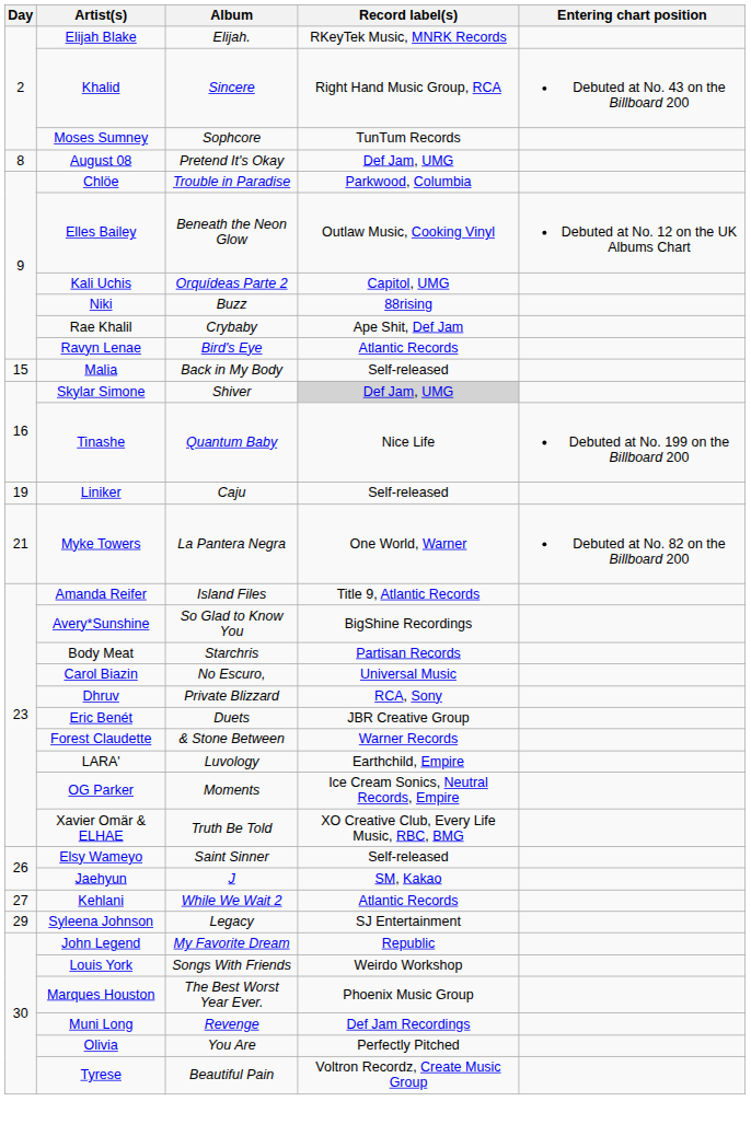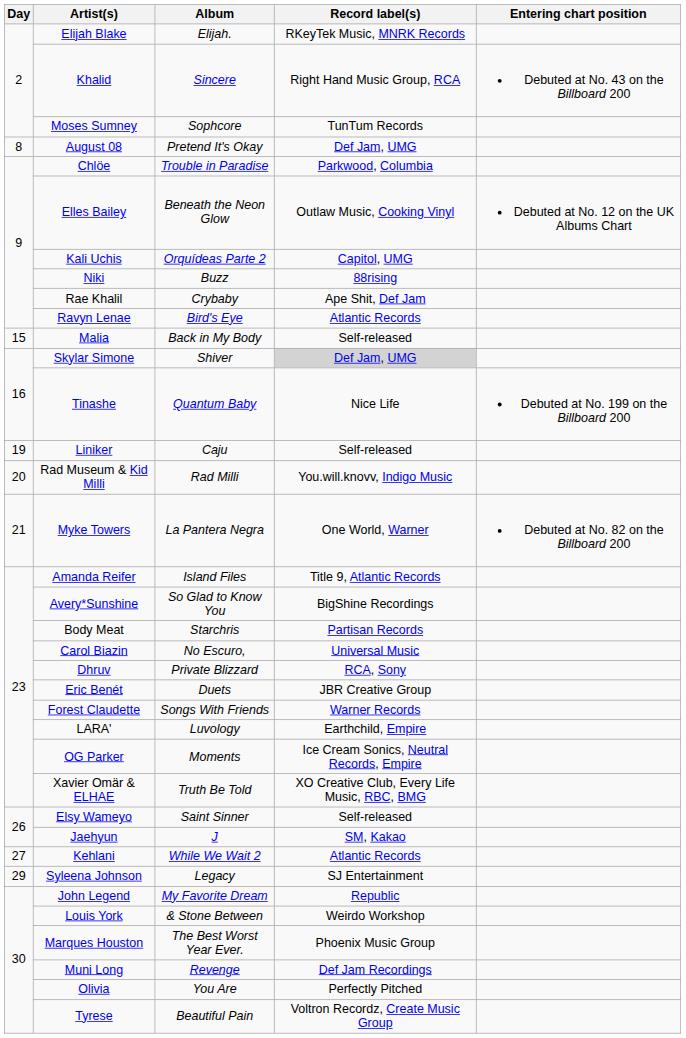+ row: 20 | Rad Museum & Kid Milli | Rad Milli | You.will.knovv, Indigo Music
Forest Claudette | Album: & Stone Between -> Songs With Friends
Louis York | Album: Songs With Friends -> & Stone Between
